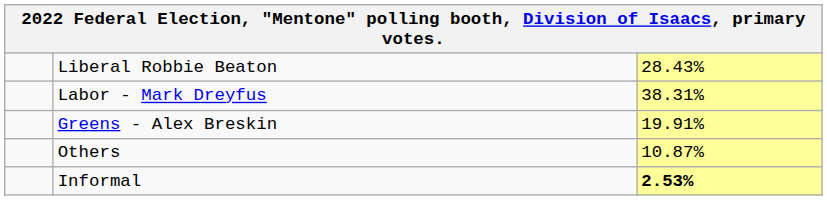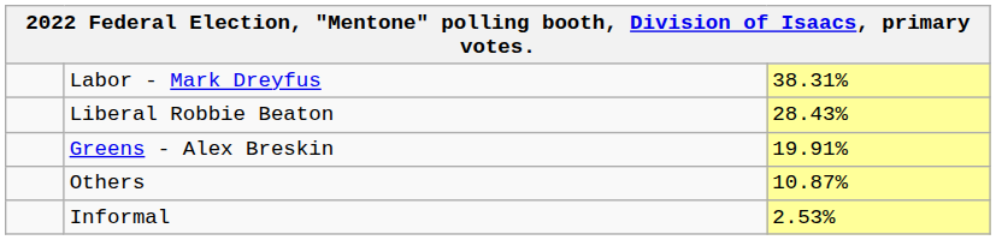rows swapped: Liberal Robbie Beaton <-> Labor - Mark Dreyfus
Informal | column 3: bold -> normal
